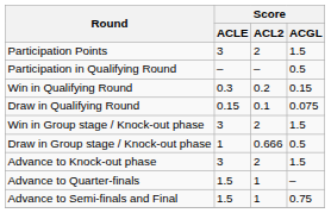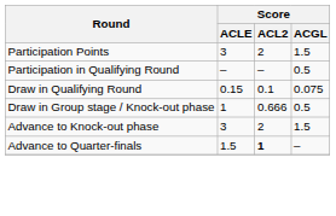- row: Win in Qualifying Round | 0.3 | 0.2 | 0.15
- row: Win in Group stage / Knock-out phase | 3 | 2 | 1.5
Advance to Quarter-finals | Score / ACL2: normal -> bold
- row: Advance to Semi-finals and Final | 1.5 | 1 | 0.75
